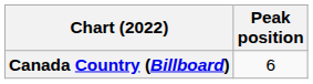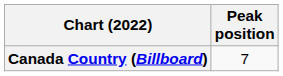Canada Country (Billboard) | Peak position: 6 -> 7
